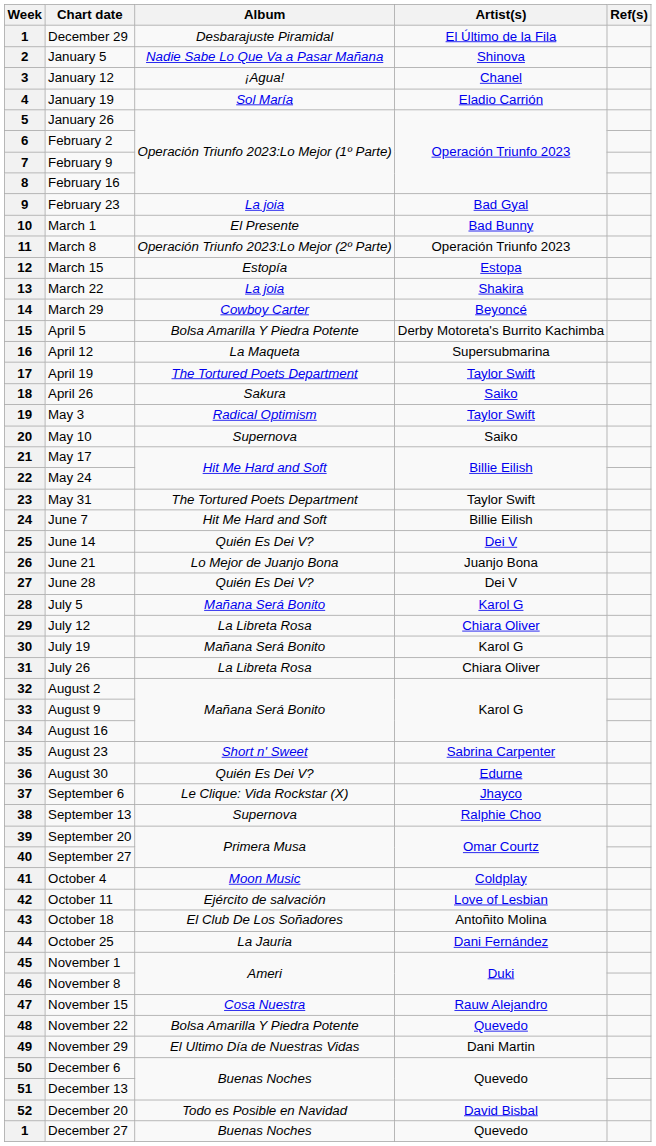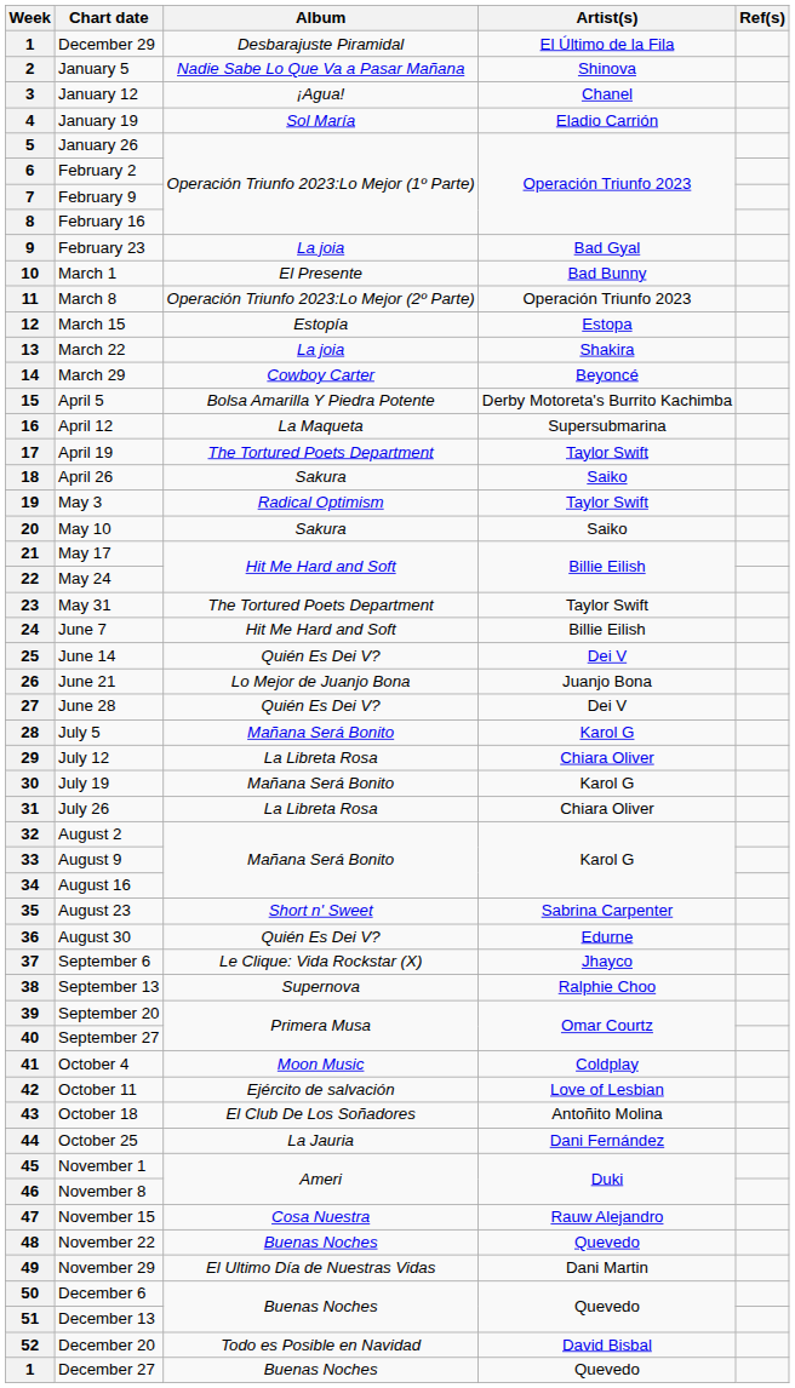20 | Album: Supernova -> Sakura
48 | Album: Bolsa Amarilla Y Piedra Potente -> Buenas Noches
